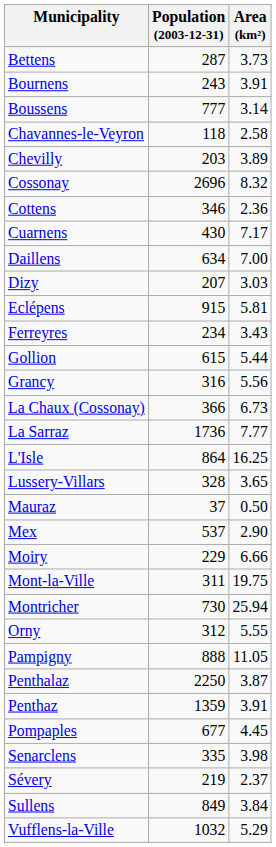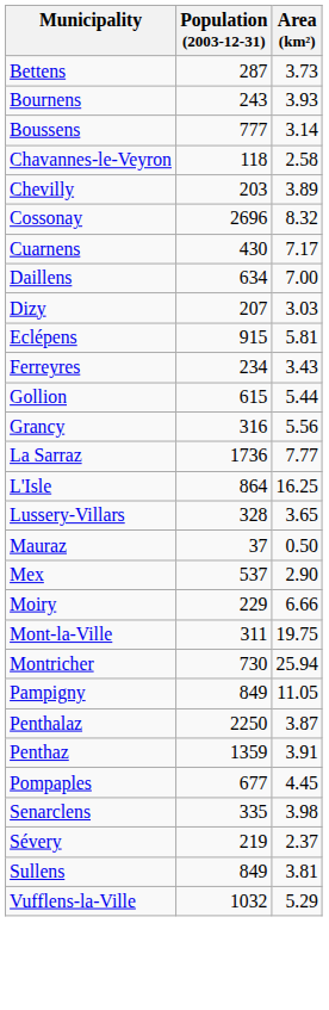Bournens | Area (km²): 3.91 -> 3.93
- row: Cottens | 346 | 2.36
- row: La Chaux (Cossonay) | 366 | 6.73
- row: Orny | 312 | 5.55
Pampigny | Population (2003-12-31): 888 -> 849
Sullens | Area (km²): 3.84 -> 3.81
